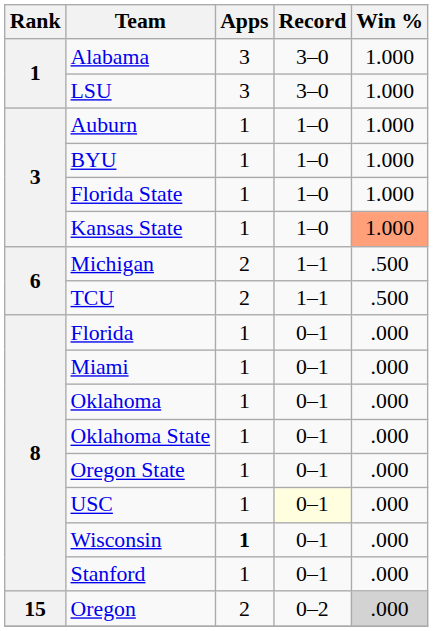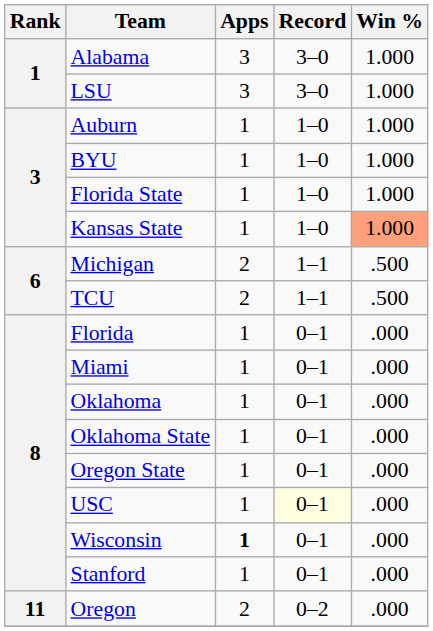Oregon | Rank: 15 -> 11
Oregon | Win %: lightgrey background -> no background
